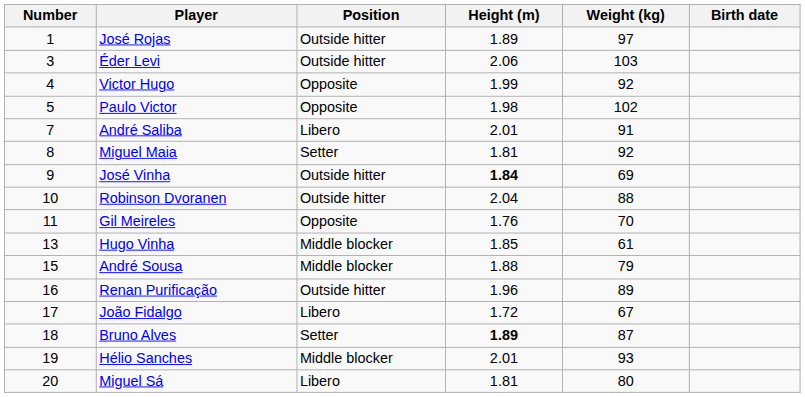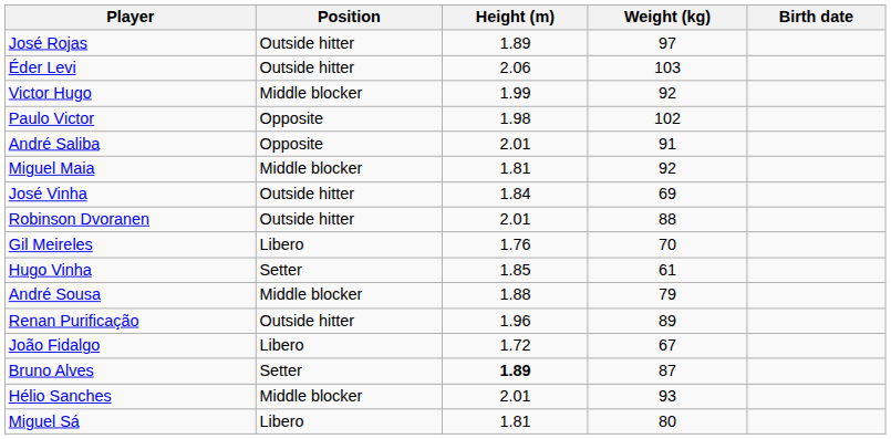- column: Number | 1 | 3 | 4 | 5 | 7 | 8 | 9 | 10 | 11 | 13 | 15 | 16 | 17 | 18 | 19 | 20
Victor Hugo | Position: Opposite -> Middle blocker
André Saliba | Position: Libero -> Opposite
Miguel Maia | Position: Setter -> Middle blocker
José Vinha | Height (m): bold -> normal
Robinson Dvoranen | Height (m): 2.04 -> 2.01
Gil Meireles | Position: Opposite -> Libero
Hugo Vinha | Position: Middle blocker -> Setter
